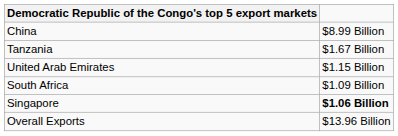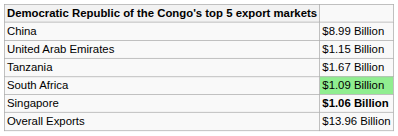rows swapped: Tanzania <-> United Arab Emirates
South Africa | column 2: no background -> lightgreen background
